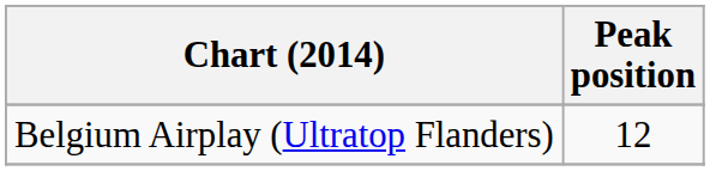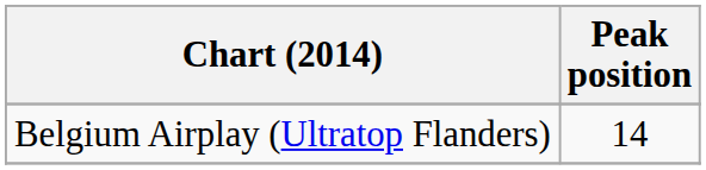Belgium Airplay (Ultratop Flanders) | Peak position: 12 -> 14
